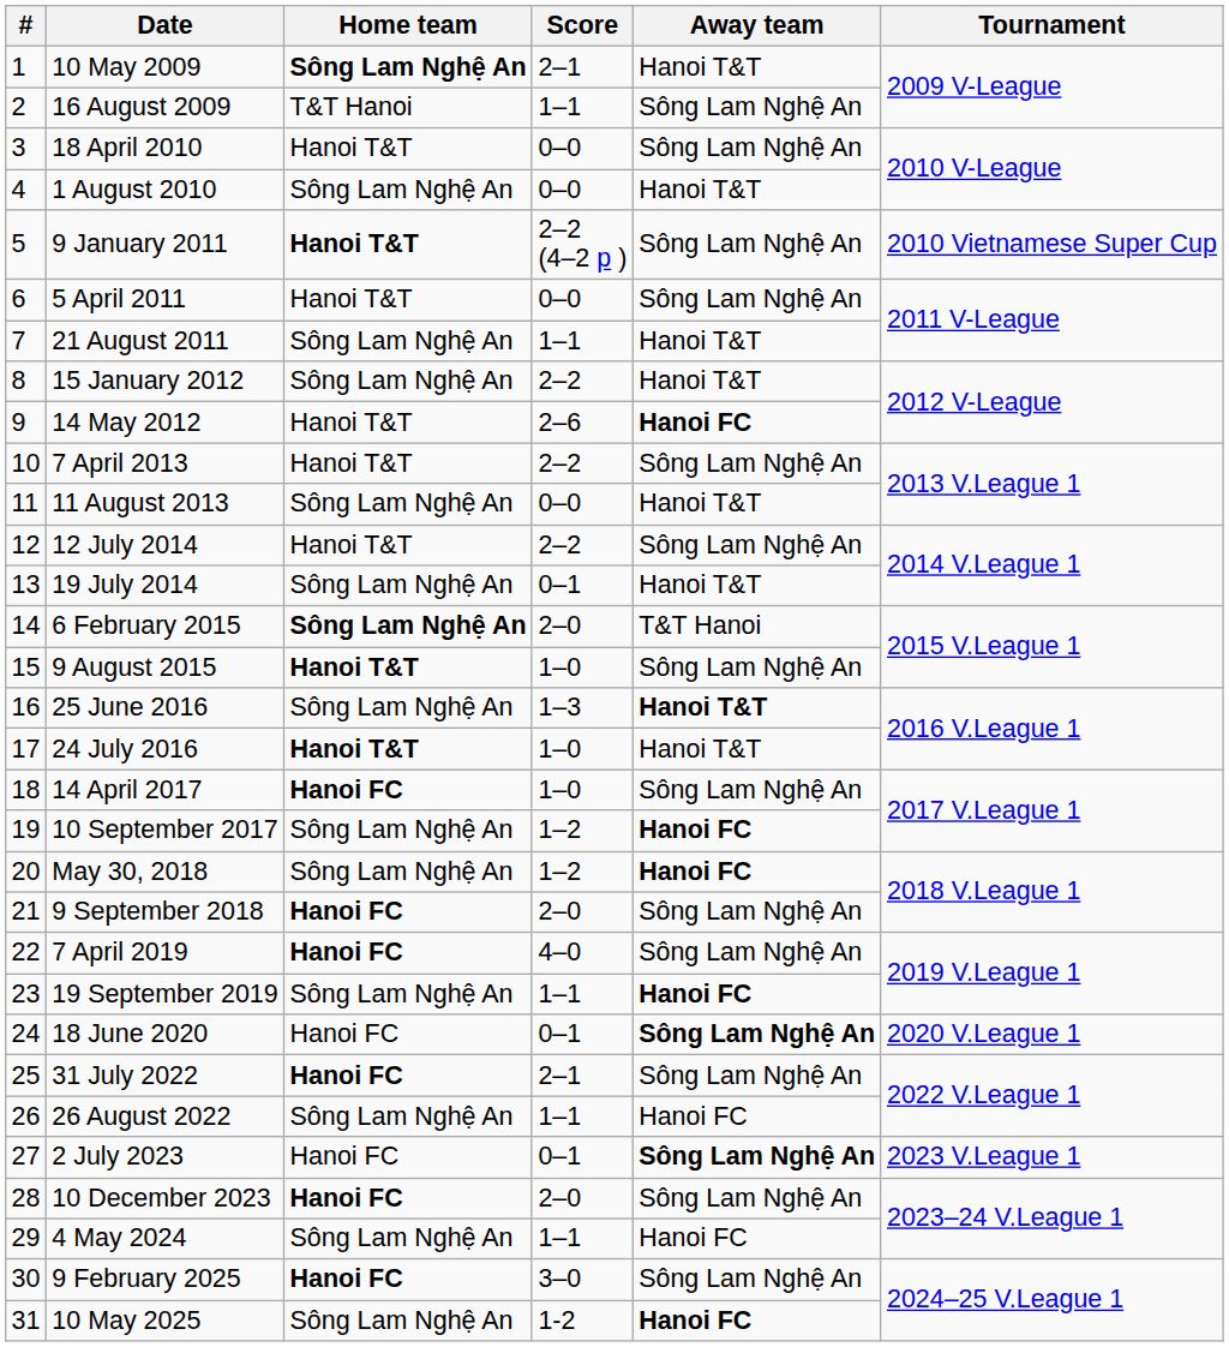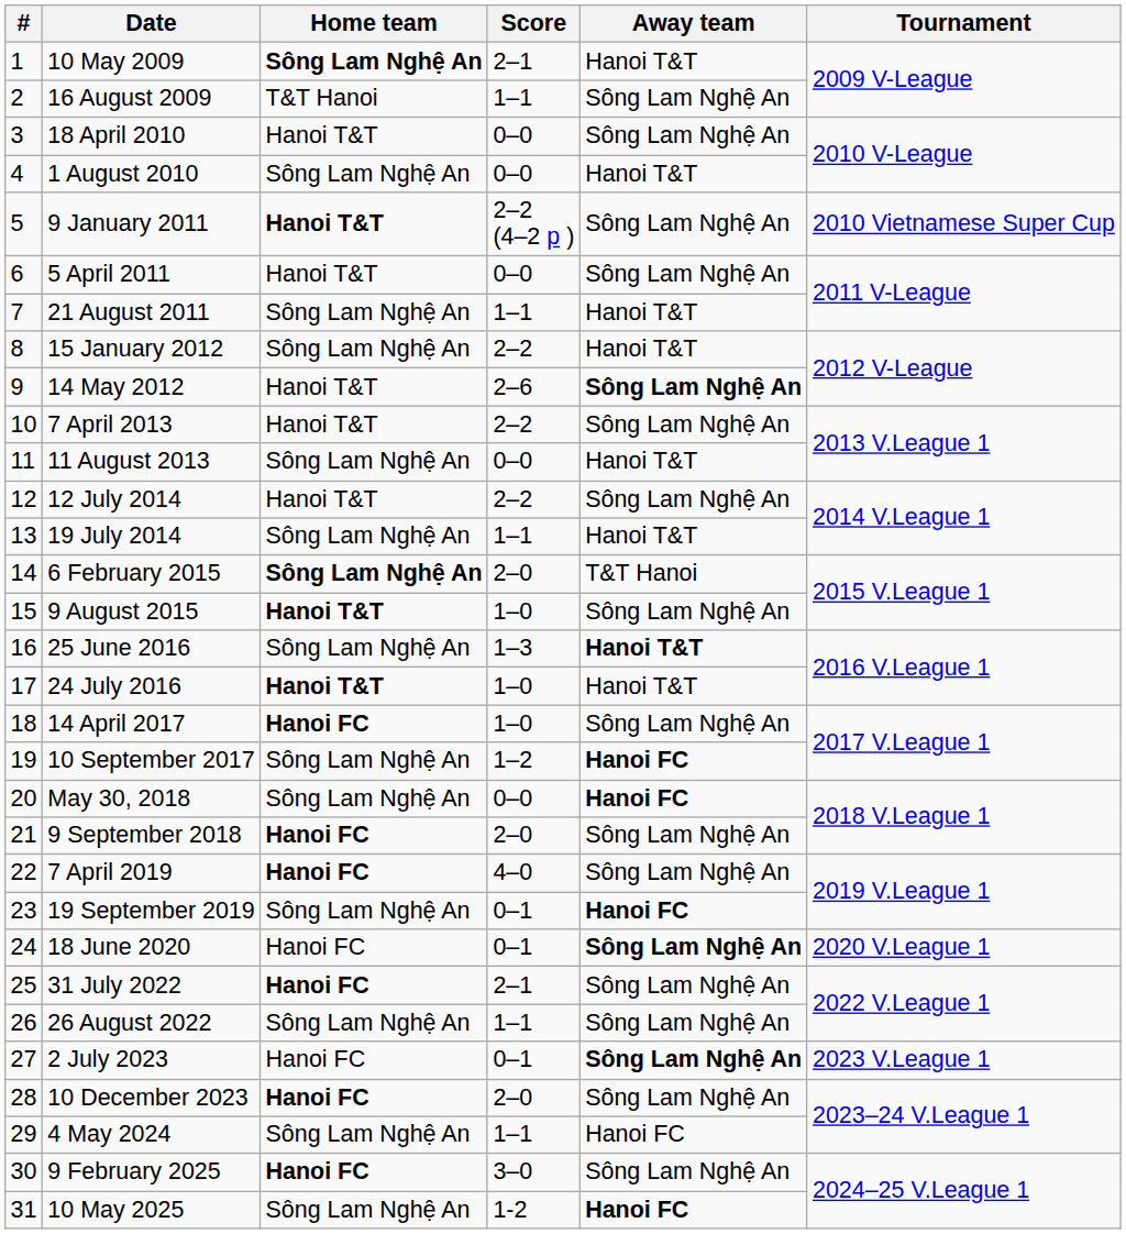14 May 2012 | Away team: Hanoi FC -> Sông Lam Nghệ An
19 July 2014 | Score: 0–1 -> 1–1
May 30, 2018 | Score: 1–2 -> 0–0
19 September 2019 | Score: 1–1 -> 0–1
26 August 2022 | Away team: Hanoi FC -> Sông Lam Nghệ An
